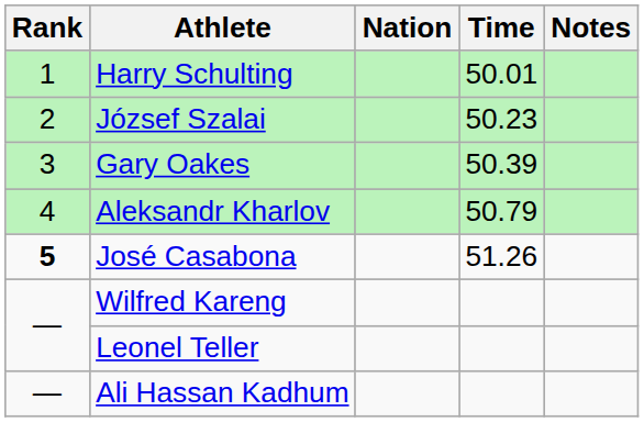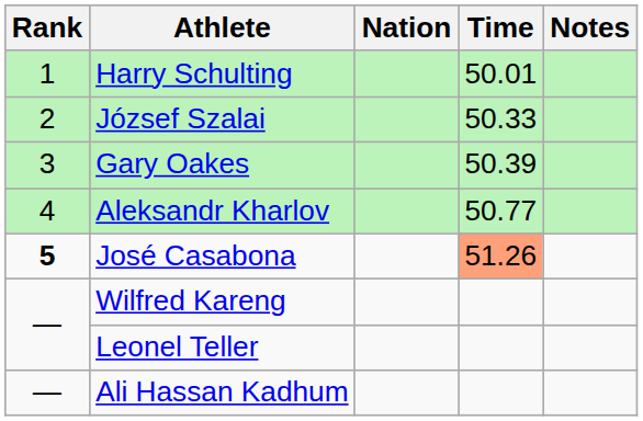József Szalai | Time: 50.23 -> 50.33
Aleksandr Kharlov | Time: 50.79 -> 50.77
José Casabona | Time: no background -> lightsalmon background
